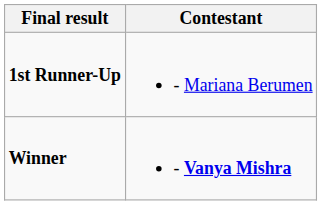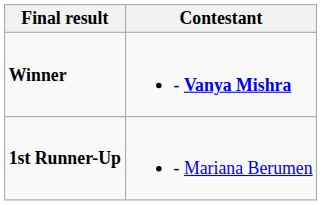rows swapped: Winner <-> 1st Runner-Up
